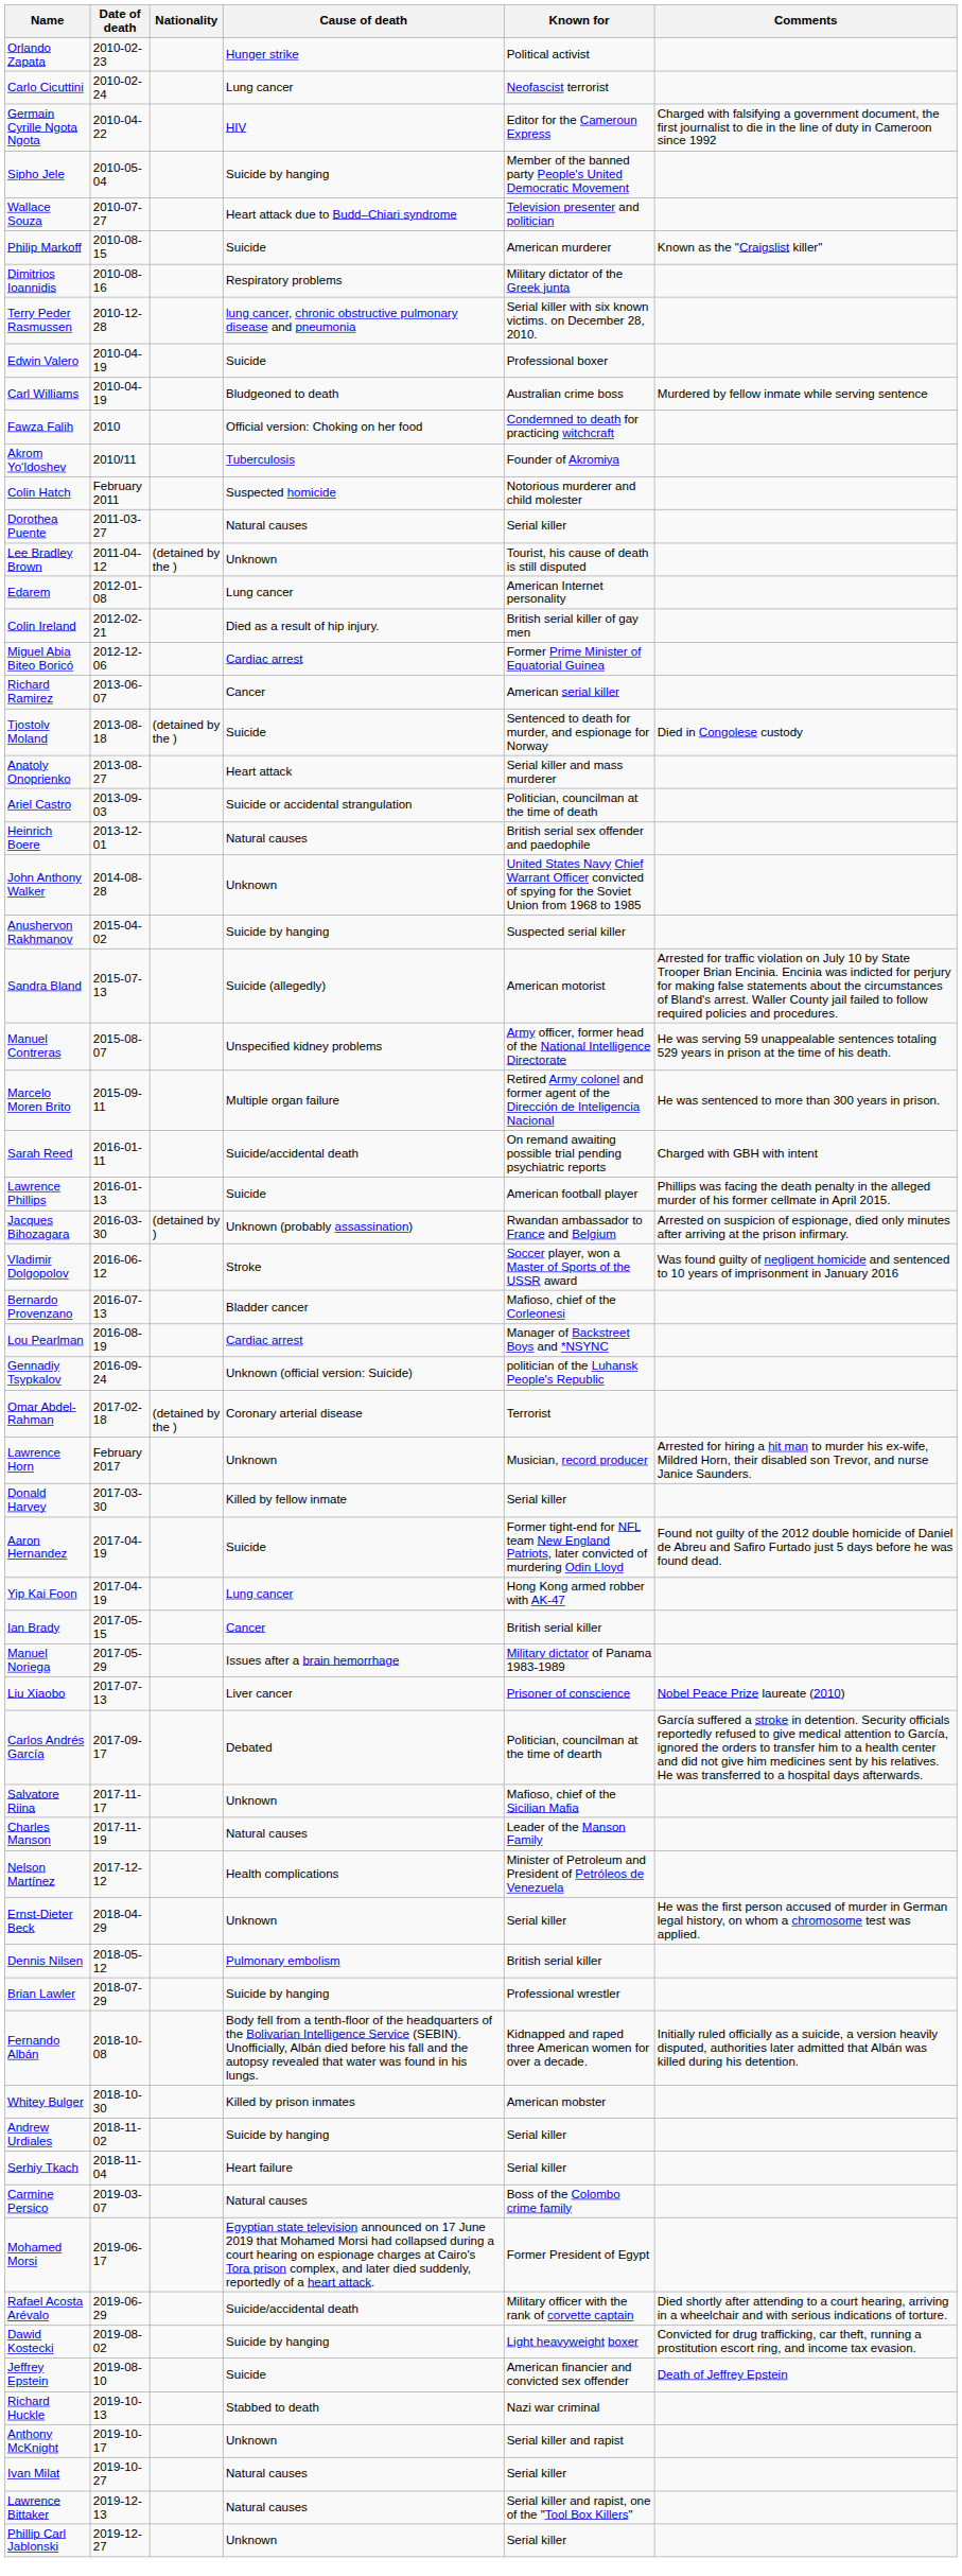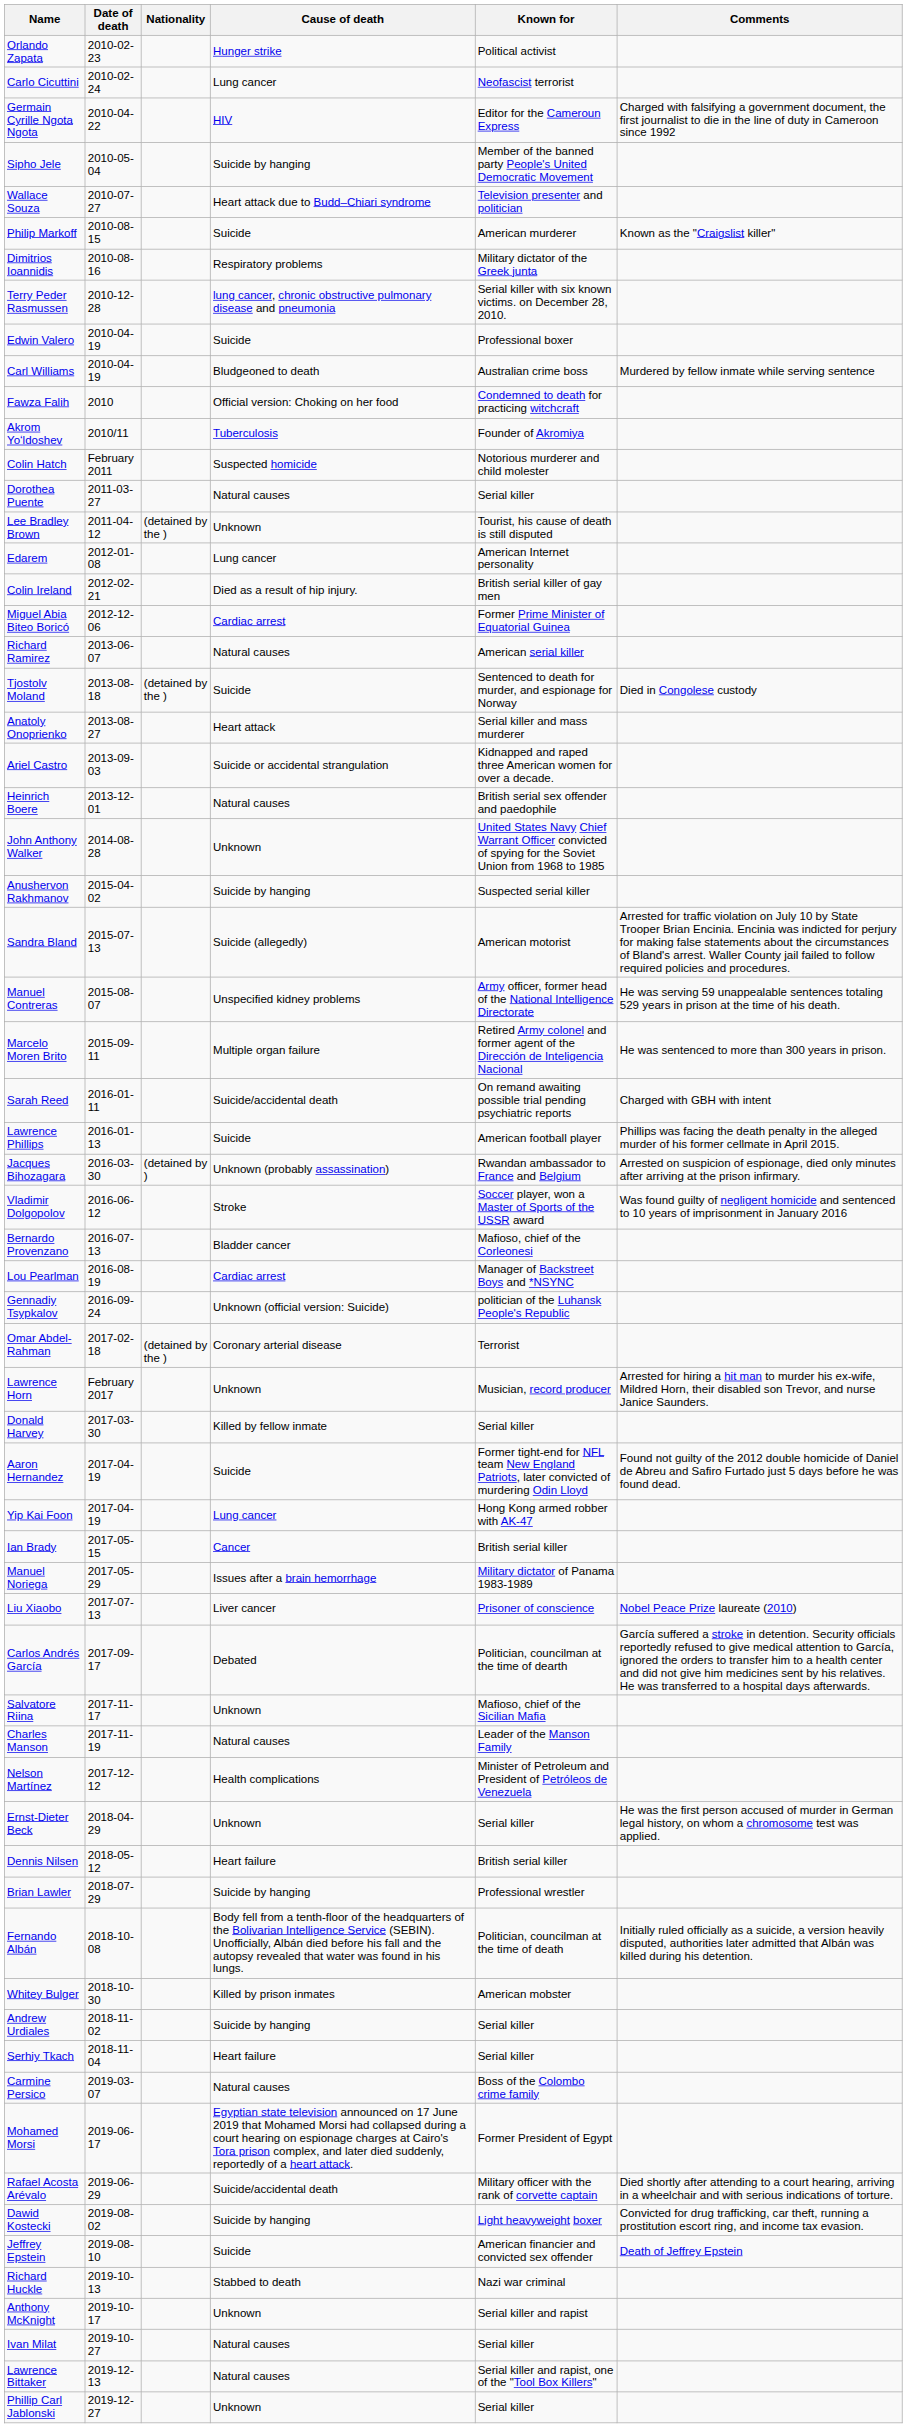Richard Ramirez | Cause of death: Cancer -> Natural causes
Ariel Castro | Known for: Politician, councilman at the time of death -> Kidnapped and raped three American women for over a decade.
Dennis Nilsen | Cause of death: Pulmonary embolism -> Heart failure
Fernando Albán | Known for: Kidnapped and raped three American women for over a decade. -> Politician, councilman at the time of death
